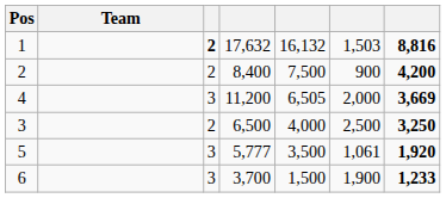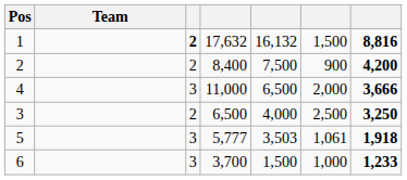1 | column 6: 1,503 -> 1,500
4 | column 4: 11,200 -> 11,000
4 | column 5: 6,505 -> 6,500
4 | column 7: 3,669 -> 3,666
5 | column 5: 3,500 -> 3,503
5 | column 7: 1,920 -> 1,918
6 | column 6: 1,900 -> 1,000
